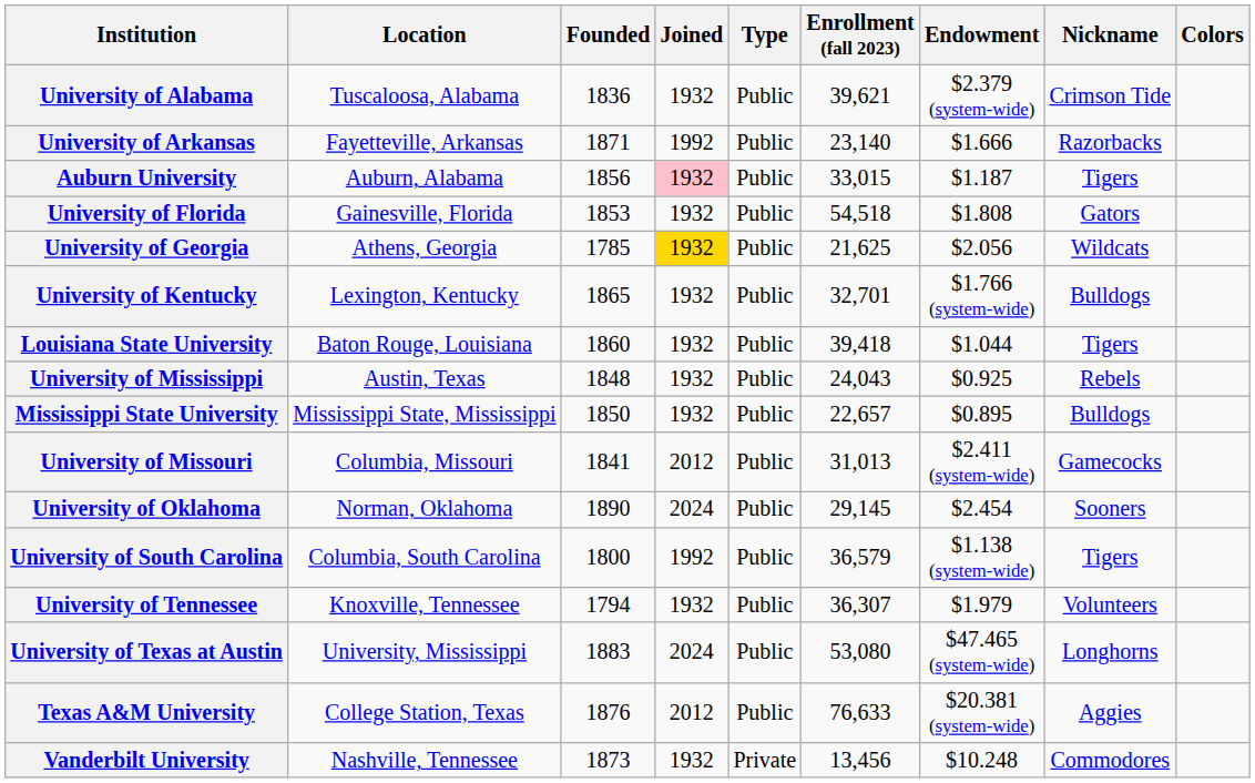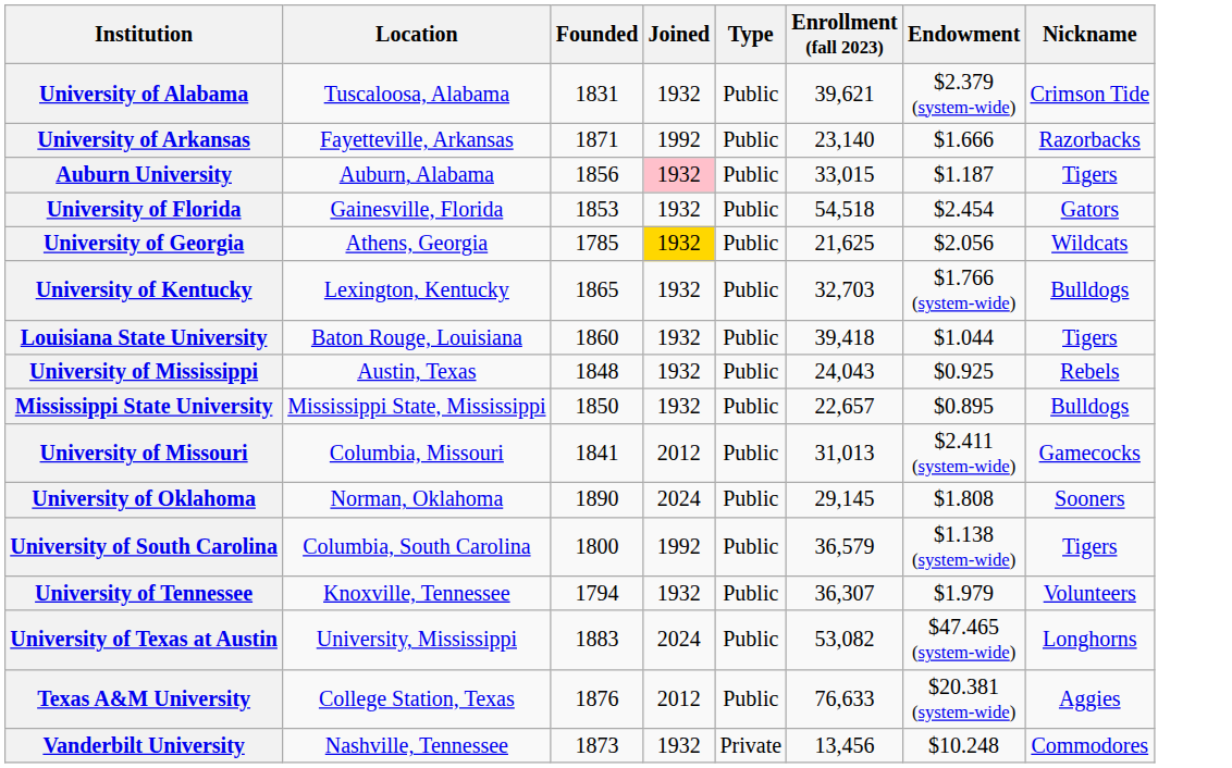- column: Colors
University of Alabama | Founded: 1836 -> 1831
University of Florida | Endowment: $1.808 -> $2.454
University of Kentucky | Enrollment (fall 2023): 32,701 -> 32,703
University of Oklahoma | Endowment: $2.454 -> $1.808
University of Texas at Austin | Enrollment (fall 2023): 53,080 -> 53,082
